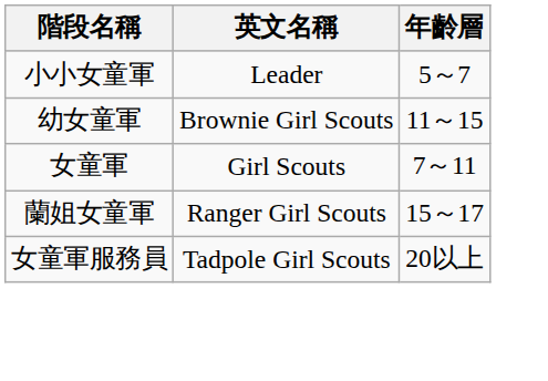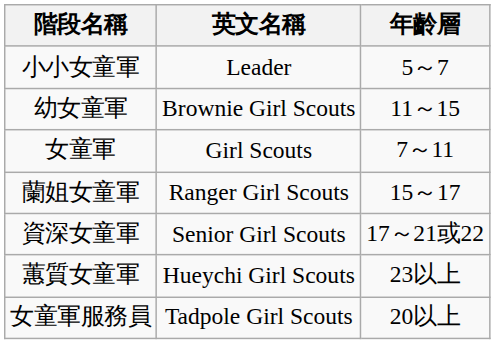+ row: 資深女童軍 | Senior Girl Scouts | 17～21或22
+ row: 蕙質女童軍 | Hueychi Girl Scouts | 23以上
